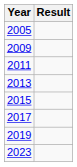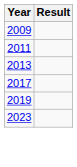- row: 2005
- row: 2015
